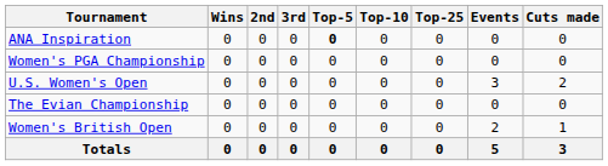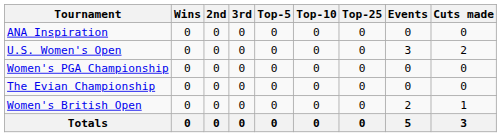ANA Inspiration | Top-5: bold -> normal
rows swapped: U.S. Women's Open <-> Women's PGA Championship
